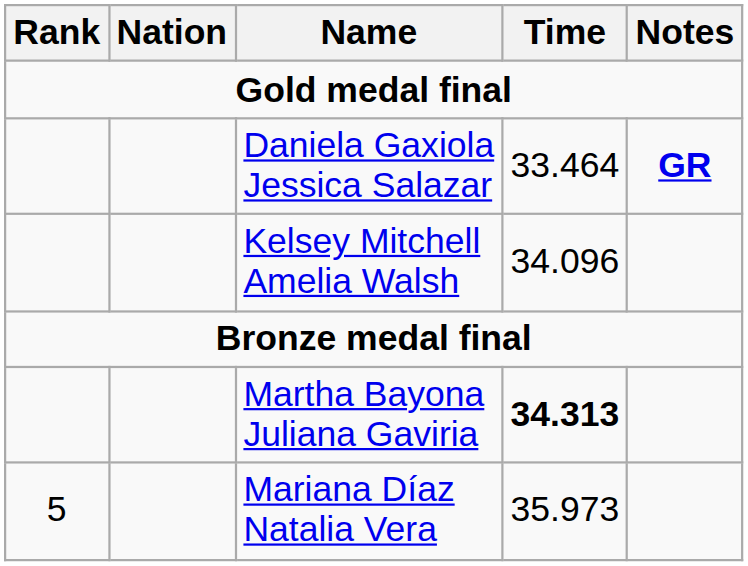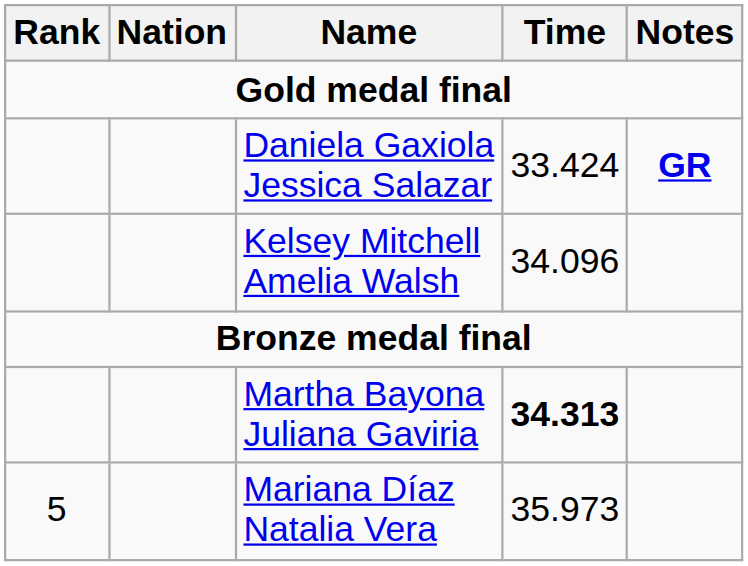Daniela Gaxiola Jessica Salazar | Time: 33.464 -> 33.424
